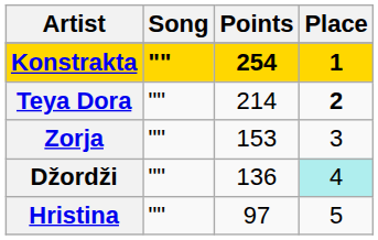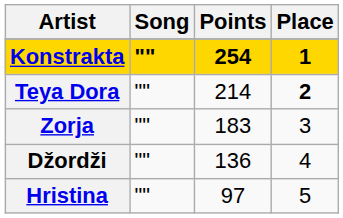Zorja | Points: 153 -> 183
Džordži | Place: paleturquoise background -> no background
